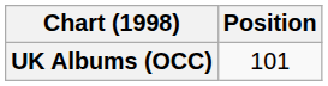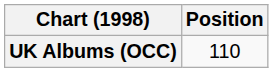UK Albums (OCC) | Position: 101 -> 110
